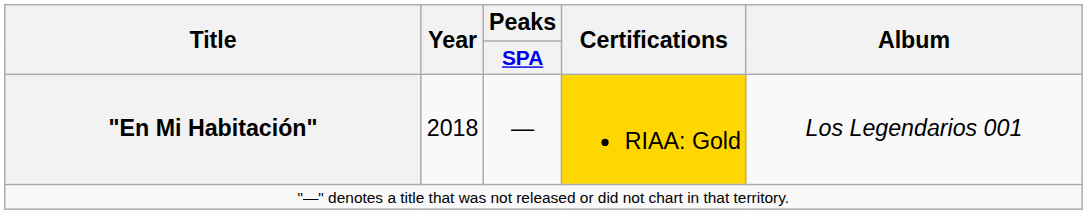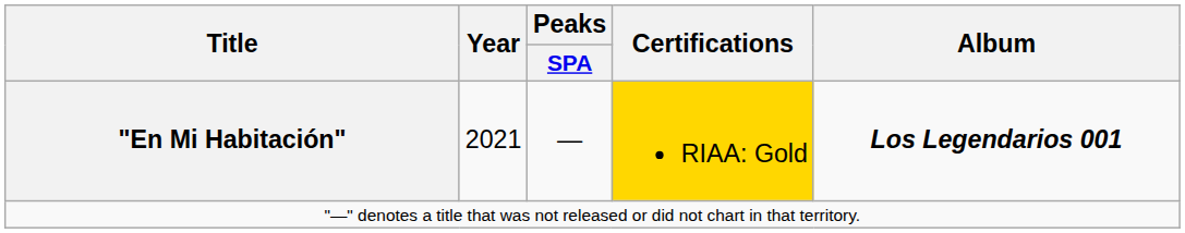"En Mi Habitación" | Year: 2018 -> 2021
"En Mi Habitación" | Album: normal -> bold
